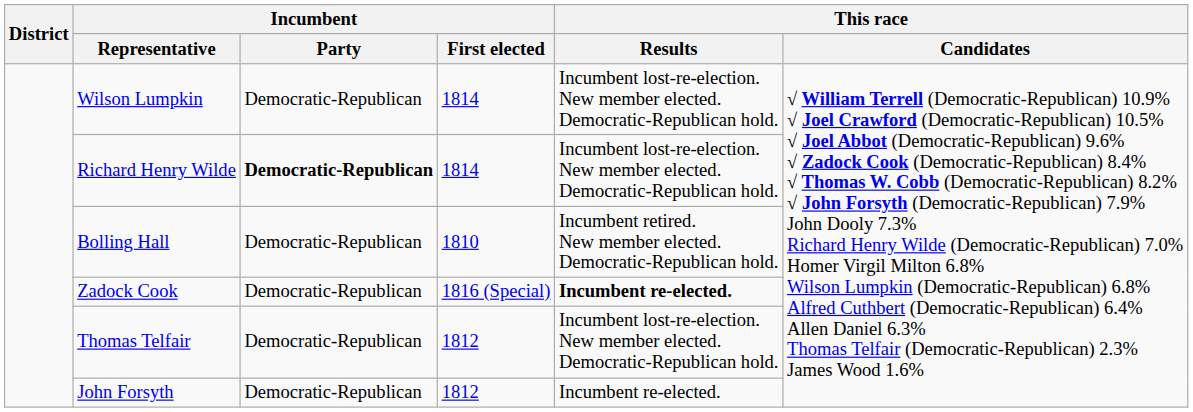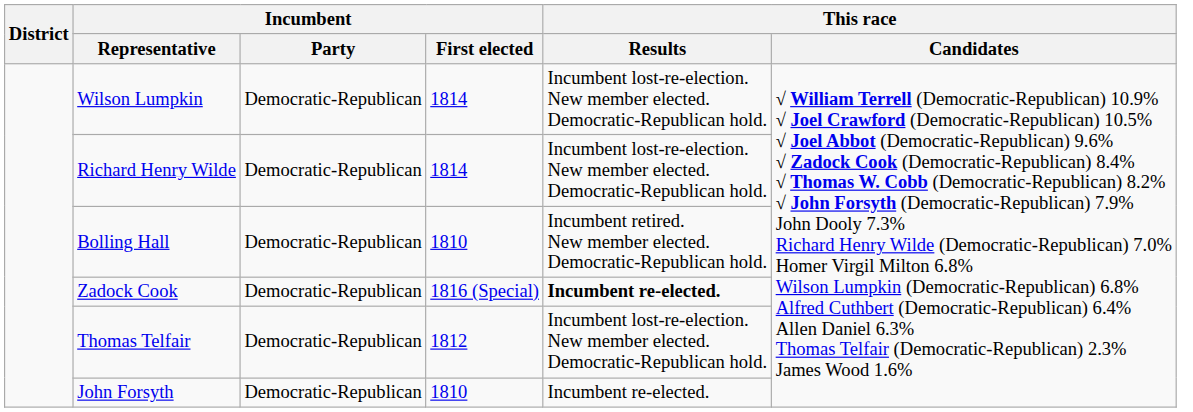Richard Henry Wilde | Incumbent / Party: bold -> normal
John Forsyth | Incumbent / First elected: 1812 -> 1810
